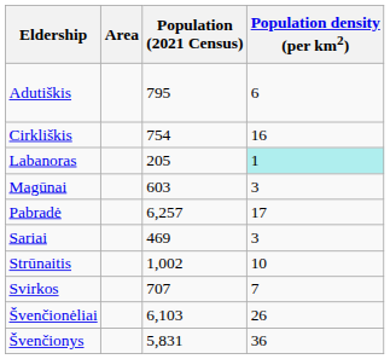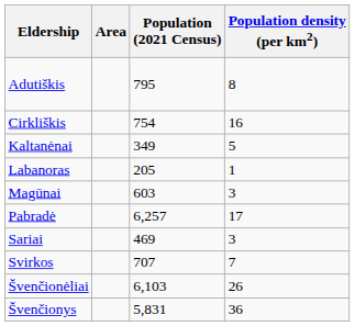Adutiškis | Population density (per km2): 6 -> 8
+ row: Kaltanėnai | 349 | 5
Labanoras | Population density (per km2): paleturquoise background -> no background
- row: Strūnaitis | 1,002 | 10
